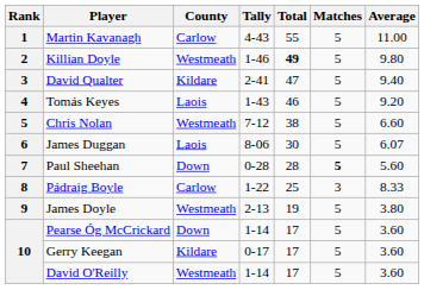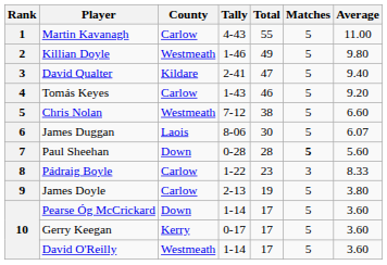Killian Doyle | Total: bold -> normal
Tomás Keyes | County: Laois -> Carlow
Pádraig Boyle | Total: 25 -> 23
James Doyle | County: Westmeath -> Carlow
Gerry Keegan | County: Kildare -> Kerry
